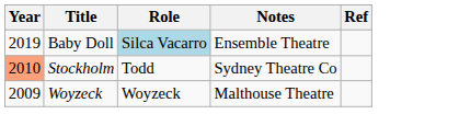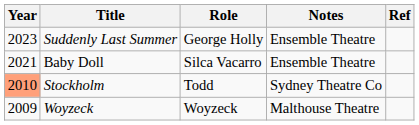+ row: 2023 | Suddenly Last Summer | George Holly | Ensemble Theatre
Baby Doll | Year: 2019 -> 2021
Baby Doll | Role: lightblue background -> no background
